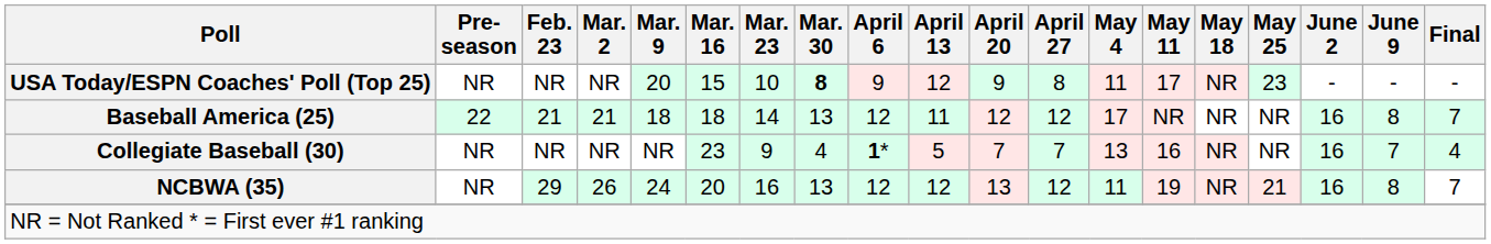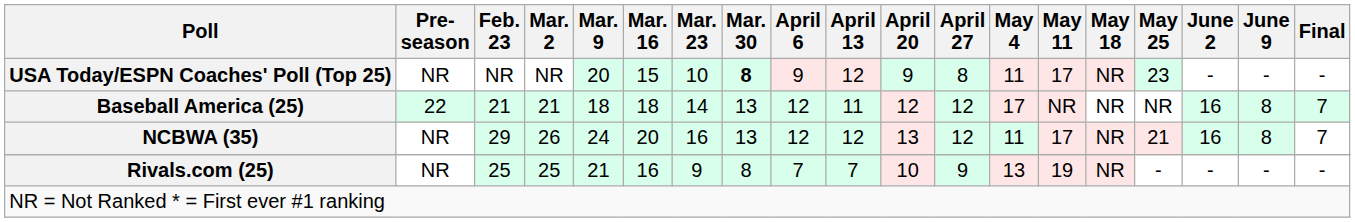- row: Collegiate Baseball (30) | NR | NR | NR | NR | 23 | 9 | 4 | 1* | 5 | 7 | 7 | 13 | 16 | NR | NR | 16 | 7 | 4
NCBWA (35) | May 11: 19 -> 17
+ row: Rivals.com (25) | NR | 25 | 25 | 21 | 16 | 9 | 8 | 7 | 7 | 10 | 9 | 13 | 19 | NR | - | - | - | -
